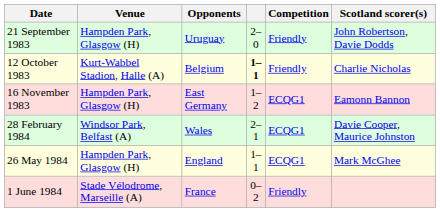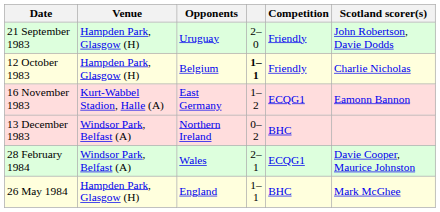12 October 1983 | Venue: Kurt-Wabbel Stadion, Halle (A) -> Hampden Park, Glasgow (H)
16 November 1983 | Venue: Hampden Park, Glasgow (H) -> Kurt-Wabbel Stadion, Halle (A)
+ row: 13 December 1983 | Windsor Park, Belfast (A) | Northern Ireland | 0–2 | BHC
26 May 1984 | Competition: ECQG1 -> BHC
- row: 1 June 1984 | Stade Vélodrome, Marseille (A) | France | 0–2 | Friendly
